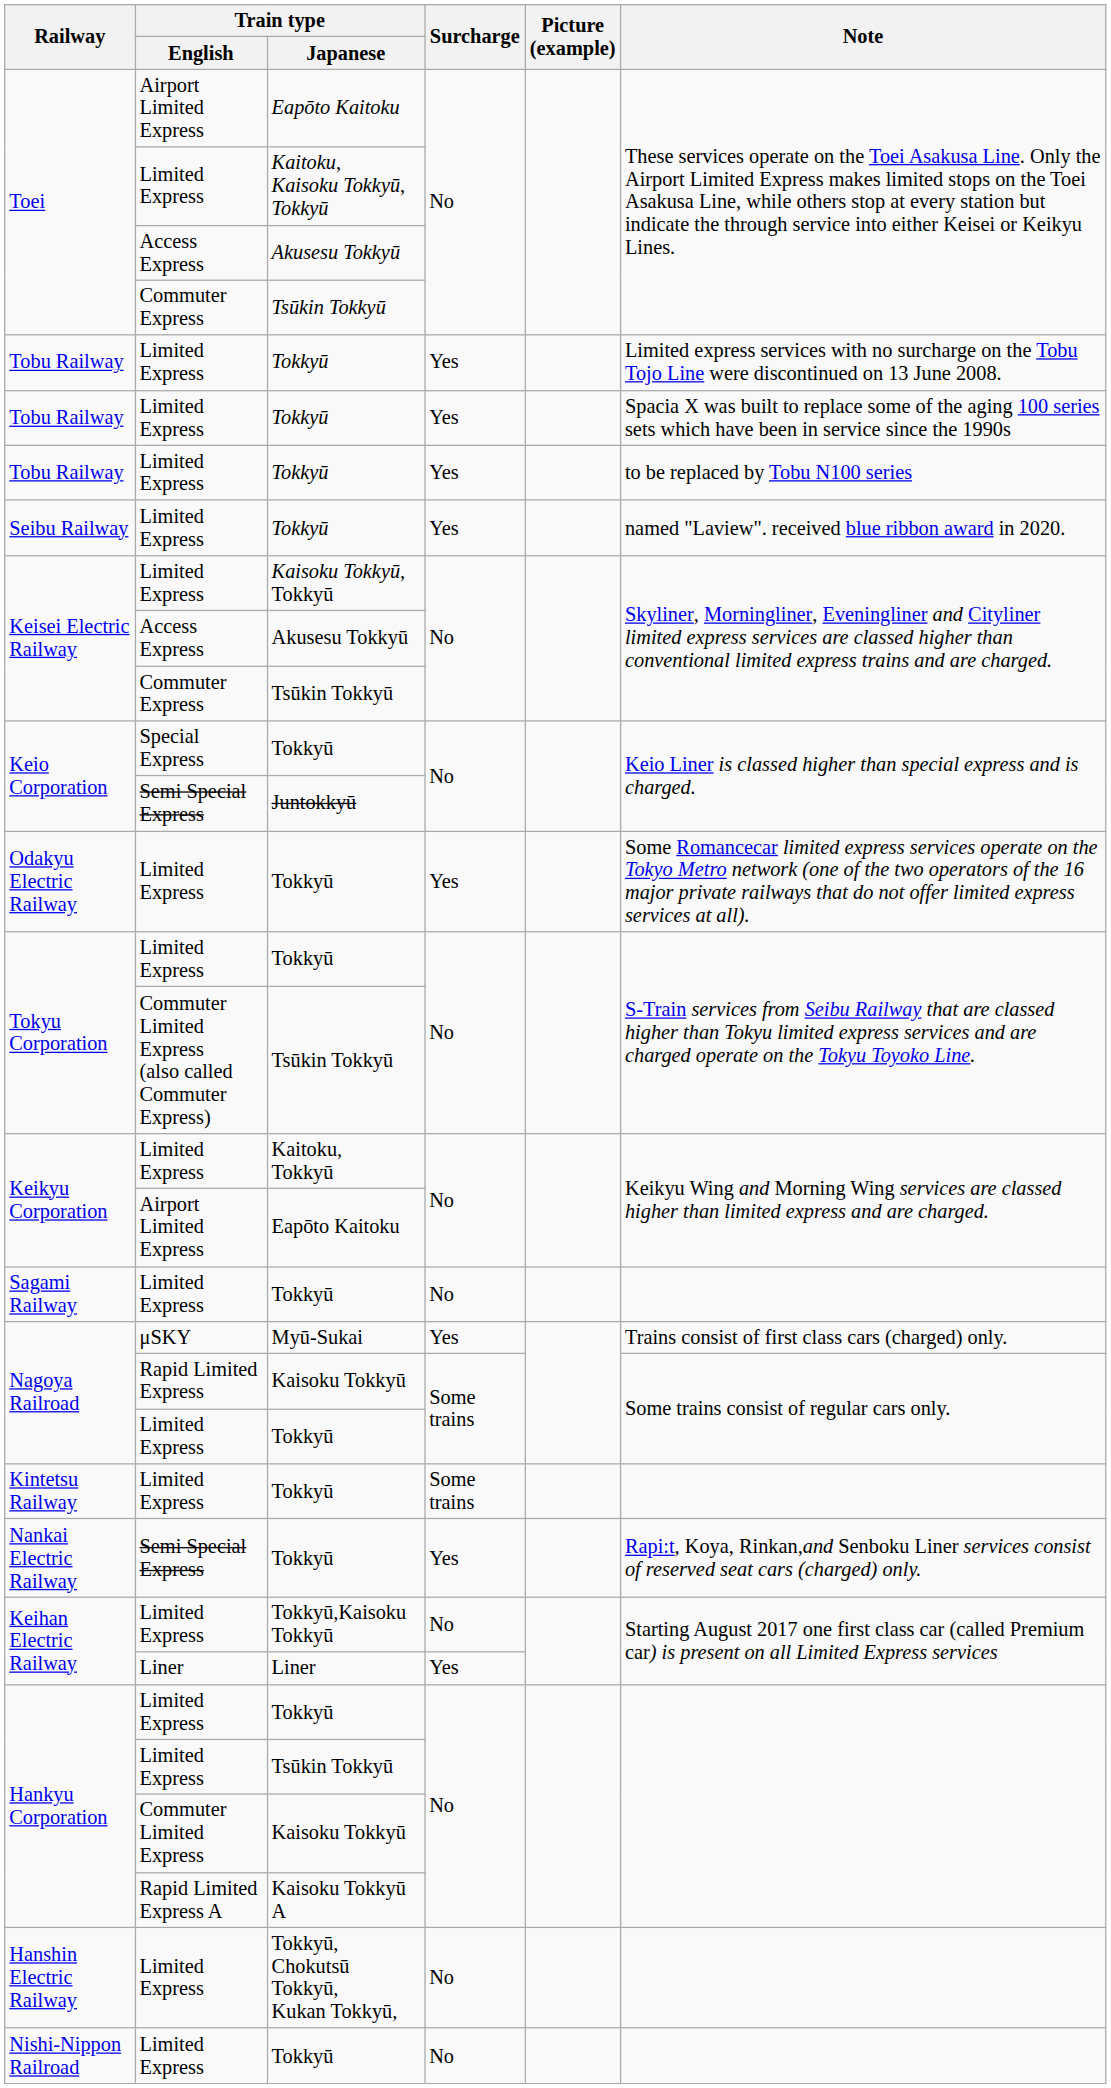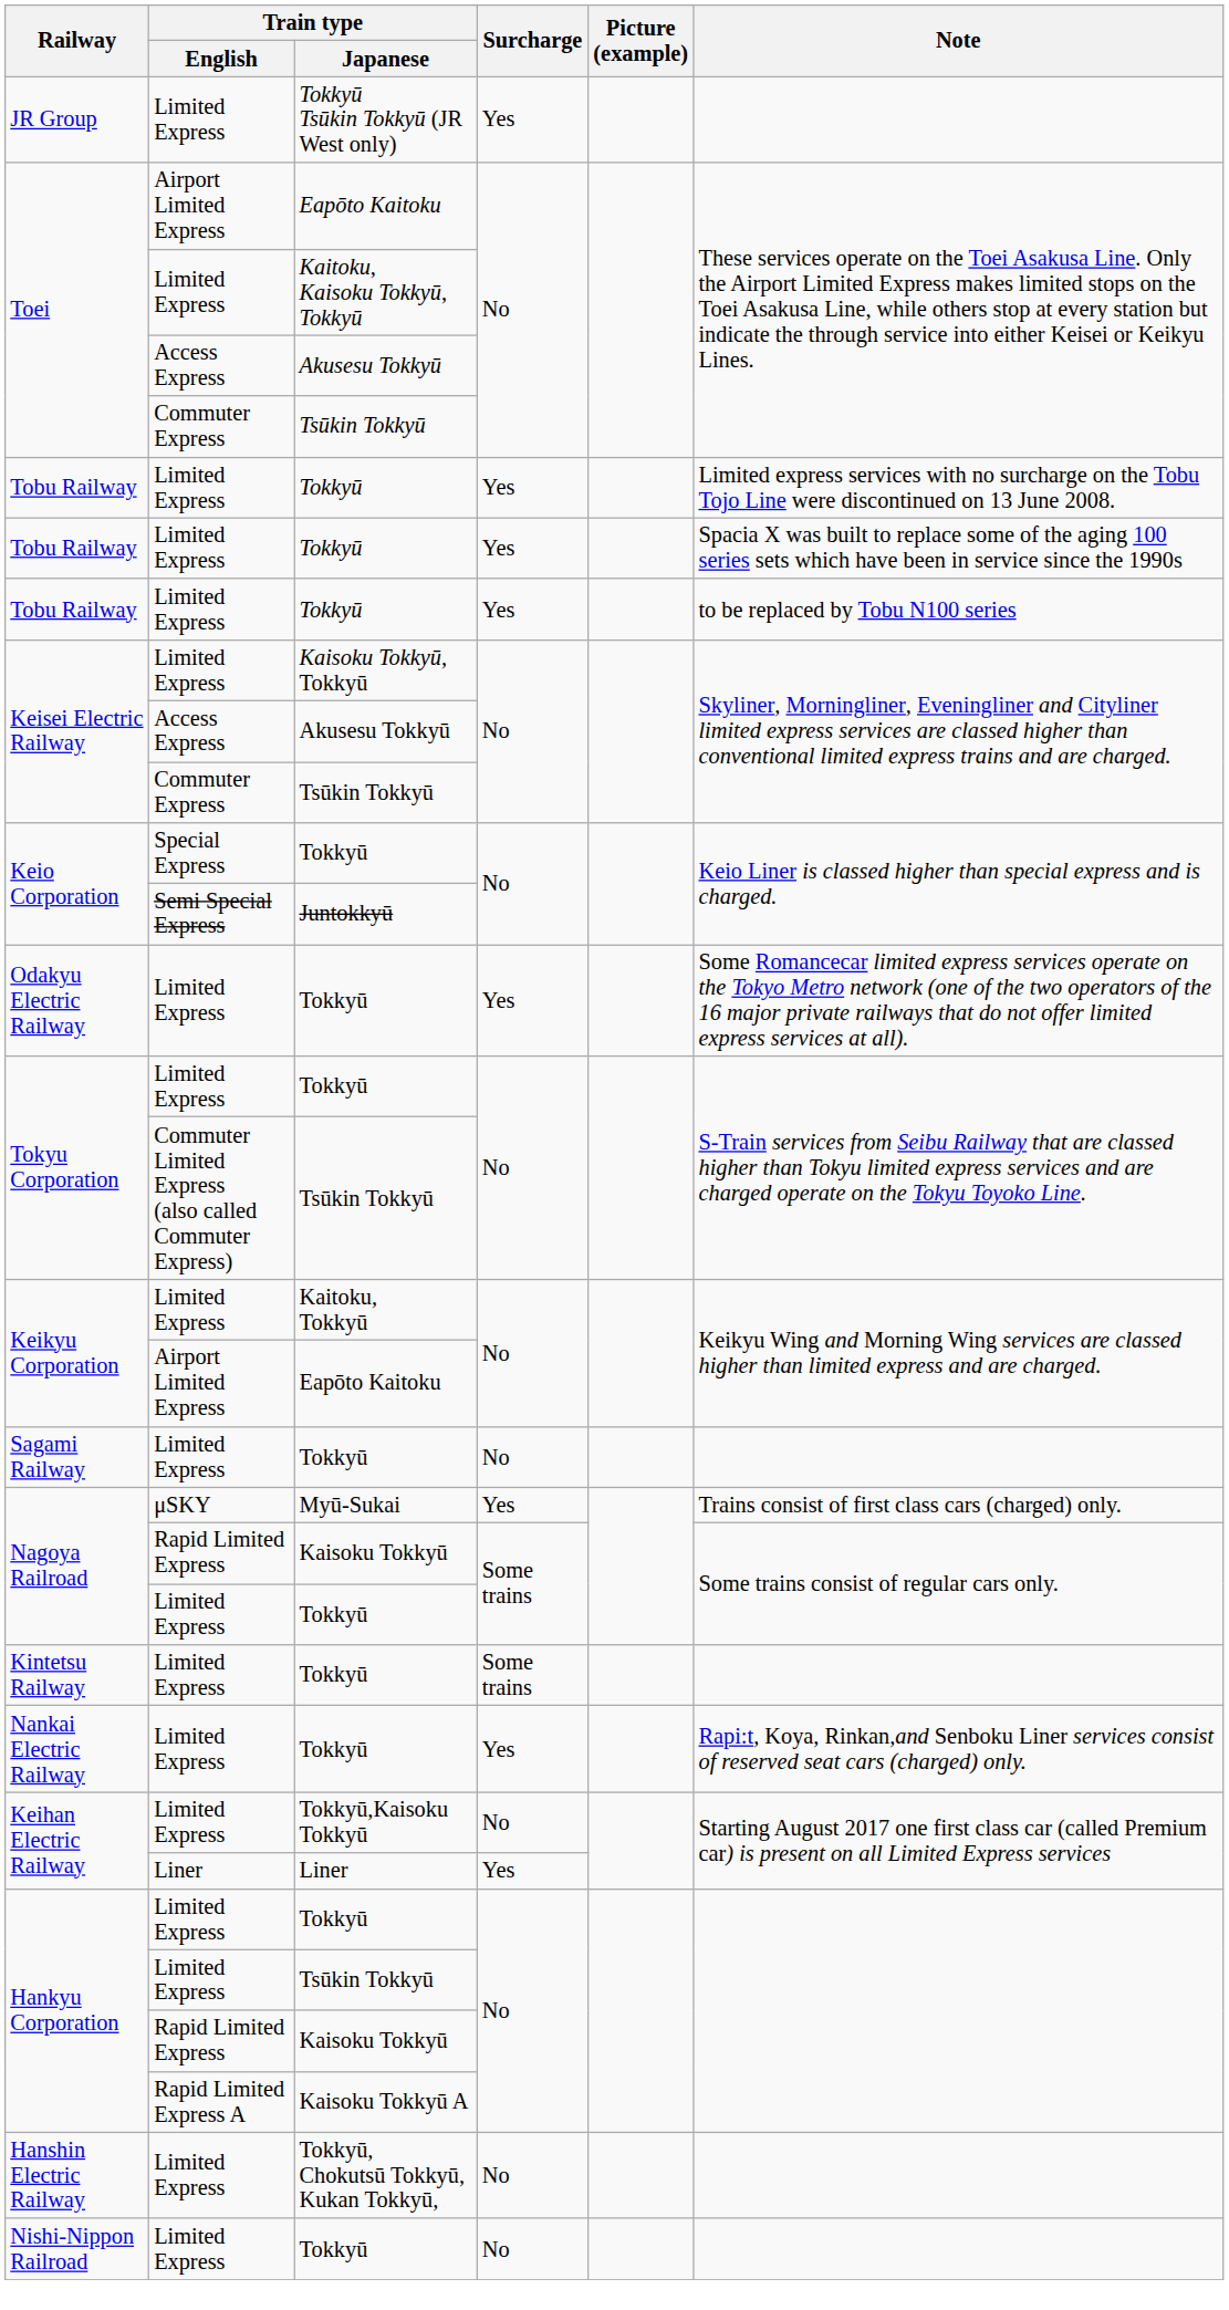+ row: JR Group | Limited Express | Tokkyū Tsūkin Tokkyū (JR West only) | Yes
- row: Seibu Railway | Limited Express | Tokkyū | Yes | named "Laview". received blue ribbon award in 2020.
Nankai Electric Railway | Train type / English: Semi Special Express -> Limited Express
Hankyu Corporation / Kaisoku Tokkyū | Train type / English: Commuter Limited Express -> Rapid Limited Express
